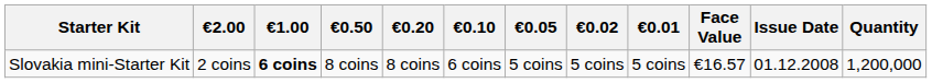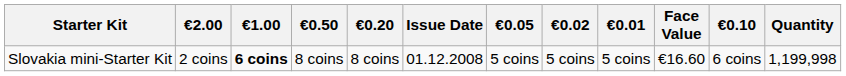columns swapped: €0.10 <-> Issue Date
Slovakia mini-Starter Kit | Face Value: €16.57 -> €16.60
Slovakia mini-Starter Kit | Quantity: 1,200,000 -> 1,199,998
